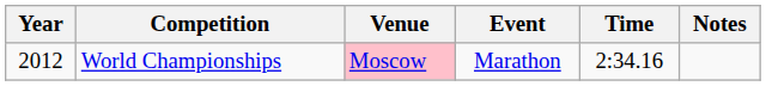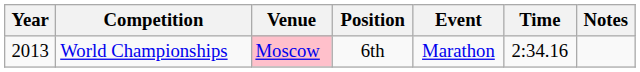+ column: Position | 6th
World Championships | Year: 2012 -> 2013
